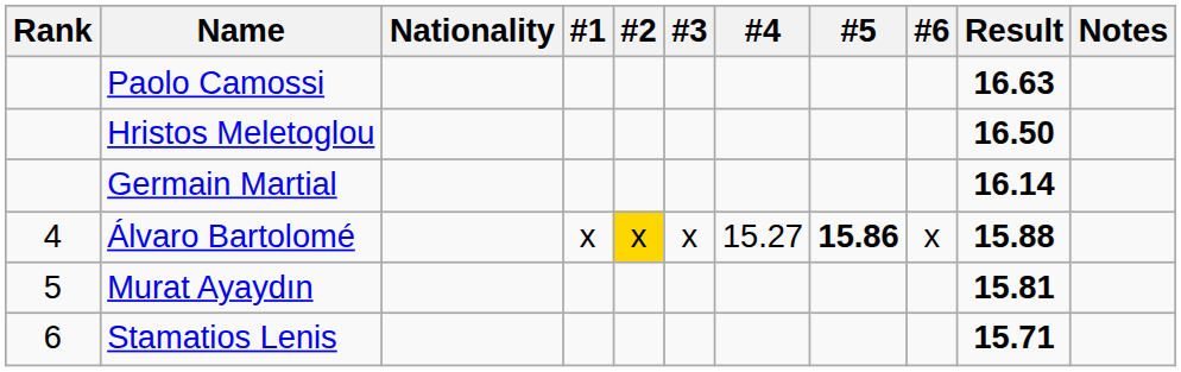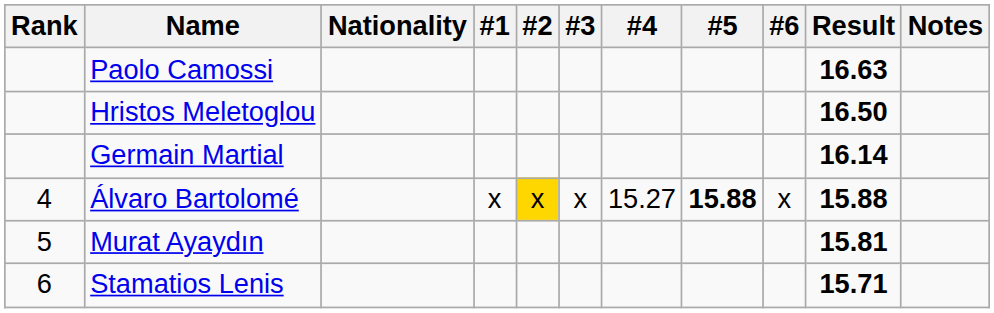Álvaro Bartolomé | #5: 15.86 -> 15.88
